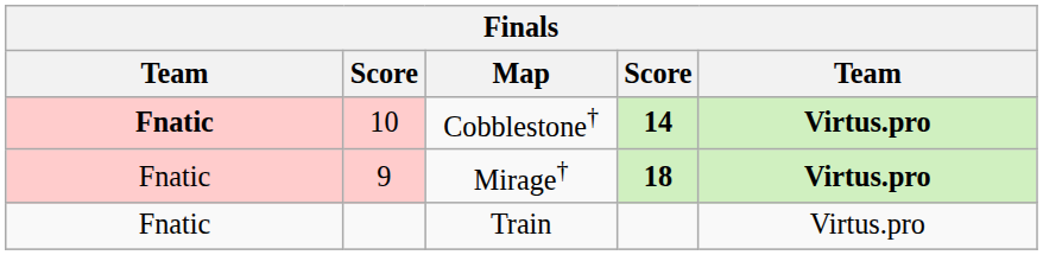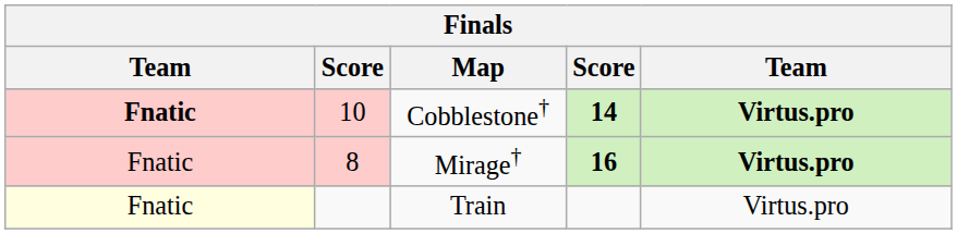Mirage† | column 2: 9 -> 8
Mirage† | column 4: 18 -> 16
Train | column 1: no background -> lightyellow background
